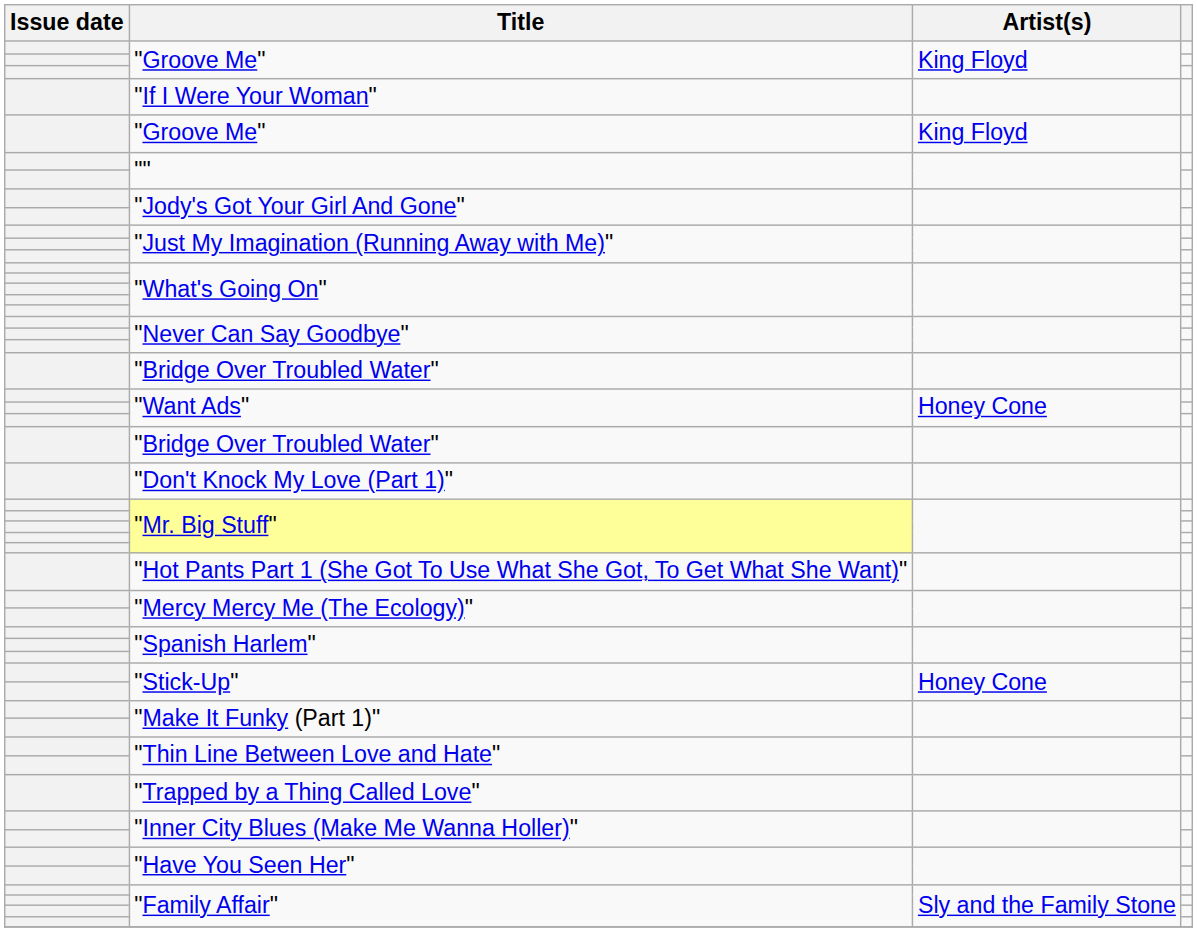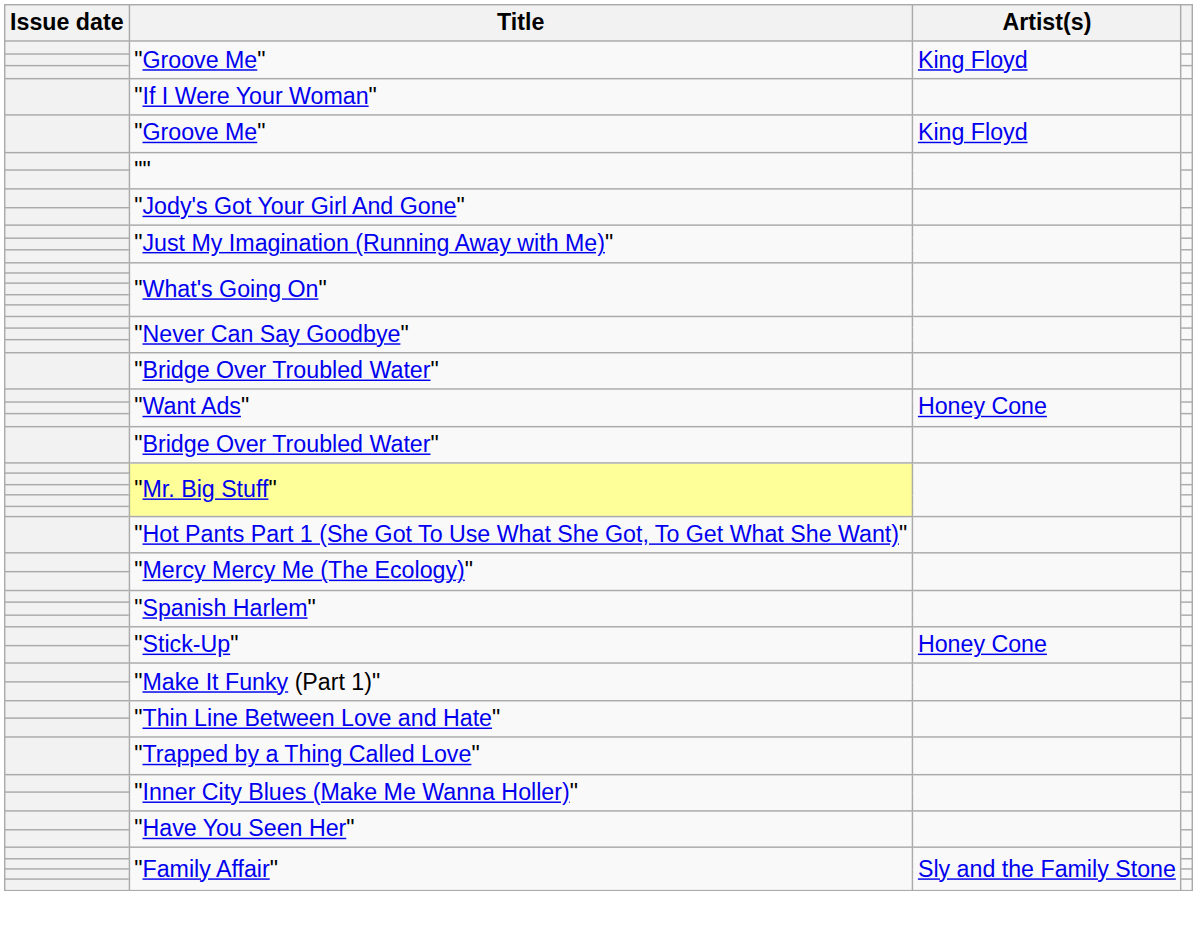- row: "Don't Knock My Love (Part 1)"
